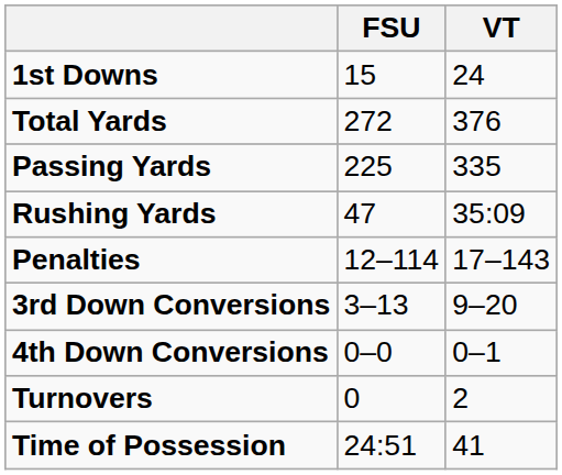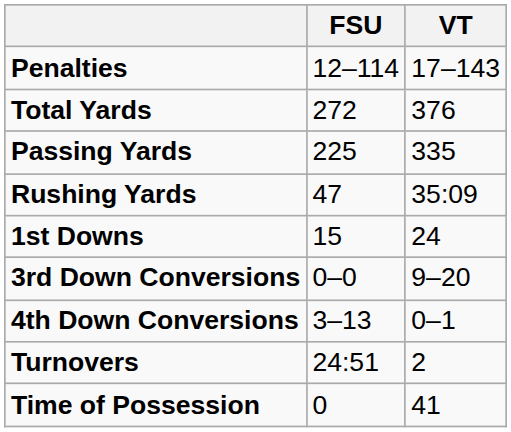rows swapped: 1st Downs <-> Penalties
3rd Down Conversions | FSU: 3–13 -> 0–0
4th Down Conversions | FSU: 0–0 -> 3–13
Turnovers | FSU: 0 -> 24:51
Time of Possession | FSU: 24:51 -> 0
